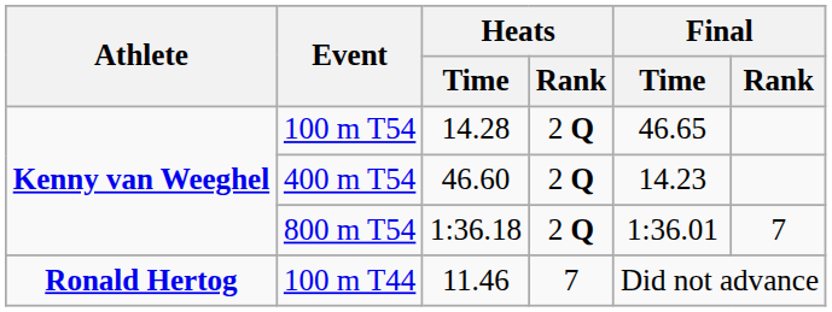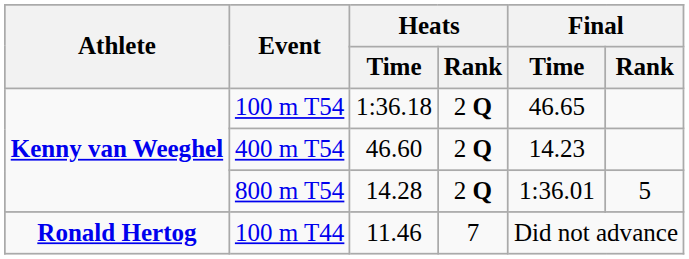100 m T54 | Heats / Time: 14.28 -> 1:36.18
800 m T54 | Heats / Time: 1:36.18 -> 14.28
800 m T54 | Final / Rank: 7 -> 5
